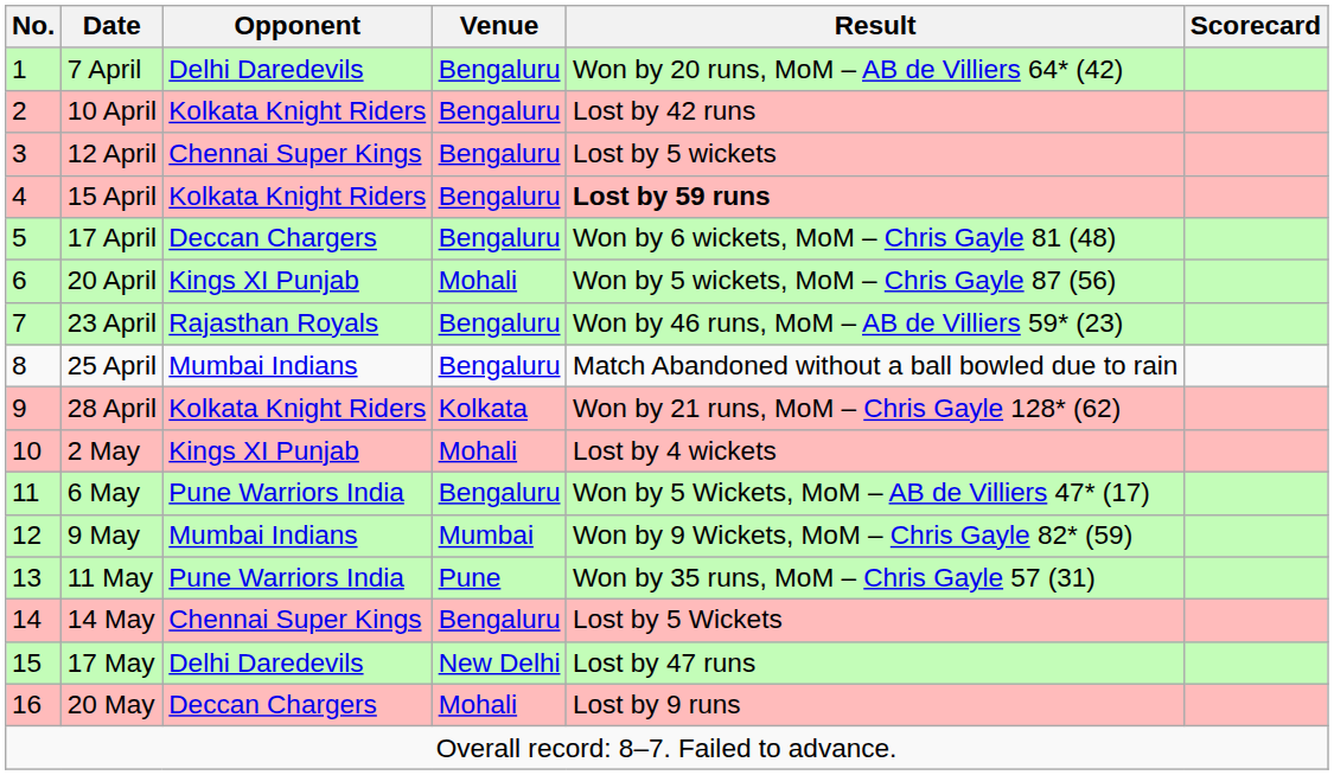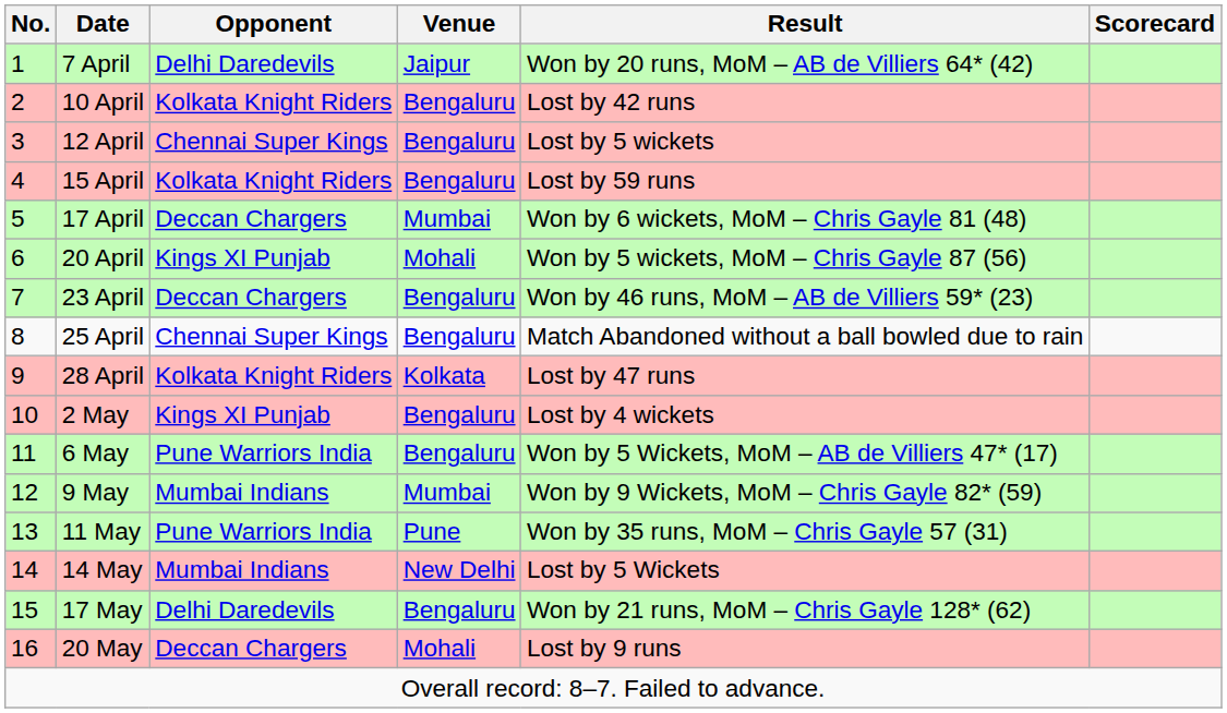7 April | Venue: Bengaluru -> Jaipur
15 April | Result: bold -> normal
17 April | Venue: Bengaluru -> Mumbai
23 April | Opponent: Rajasthan Royals -> Deccan Chargers
25 April | Opponent: Mumbai Indians -> Chennai Super Kings
28 April | Result: Won by 21 runs, MoM – Chris Gayle 128* (62) -> Lost by 47 runs
2 May | Venue: Mohali -> Bengaluru
14 May | Opponent: Chennai Super Kings -> Mumbai Indians
14 May | Venue: Bengaluru -> New Delhi
17 May | Venue: New Delhi -> Bengaluru
17 May | Result: Lost by 47 runs -> Won by 21 runs, MoM – Chris Gayle 128* (62)
